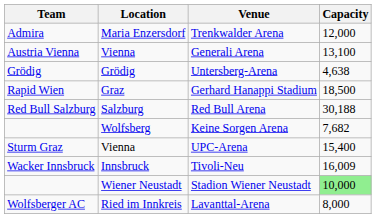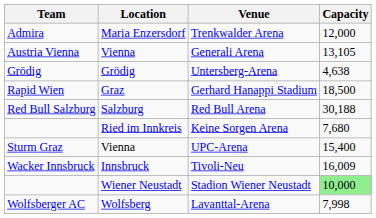Generali Arena | Capacity: 13,100 -> 13,105
Keine Sorgen Arena | Location: Wolfsberg -> Ried im Innkreis
Keine Sorgen Arena | Capacity: 7,682 -> 7,680
Lavanttal-Arena | Location: Ried im Innkreis -> Wolfsberg
Lavanttal-Arena | Capacity: 8,000 -> 7,998
